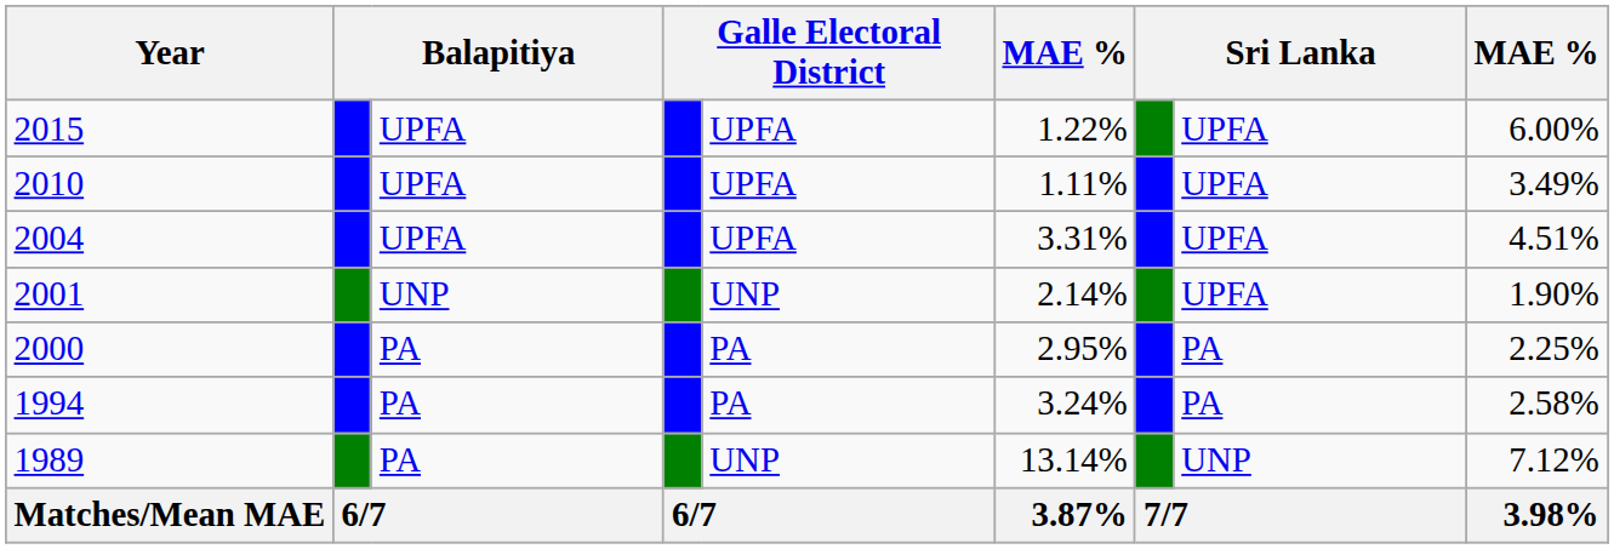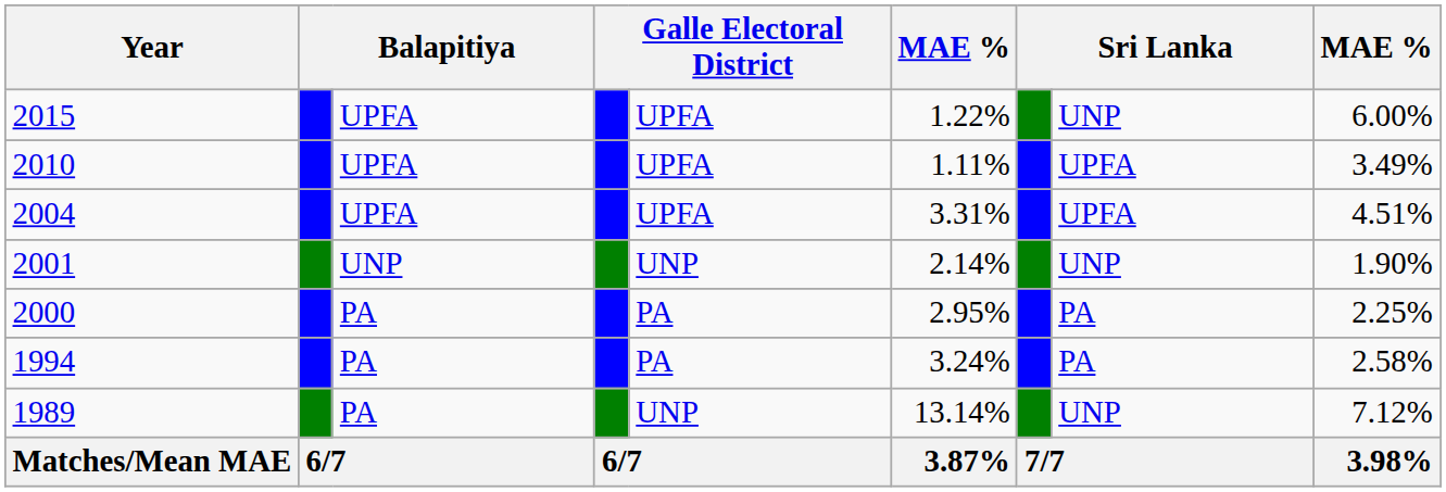2015 | column 8: UPFA -> UNP
2001 | column 8: UPFA -> UNP
